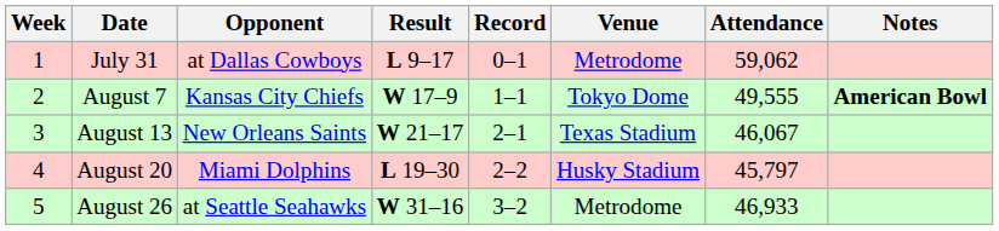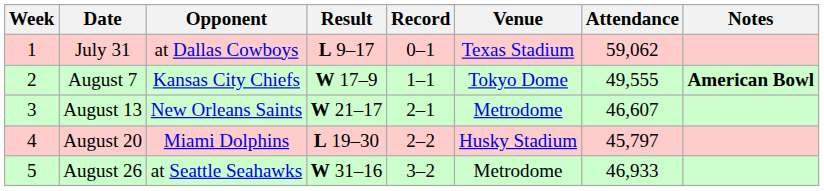July 31 | Venue: Metrodome -> Texas Stadium
August 13 | Venue: Texas Stadium -> Metrodome
August 13 | Attendance: 46,067 -> 46,607
